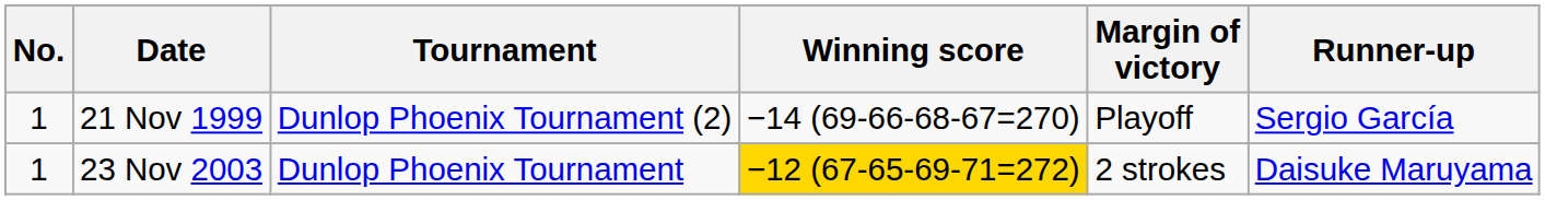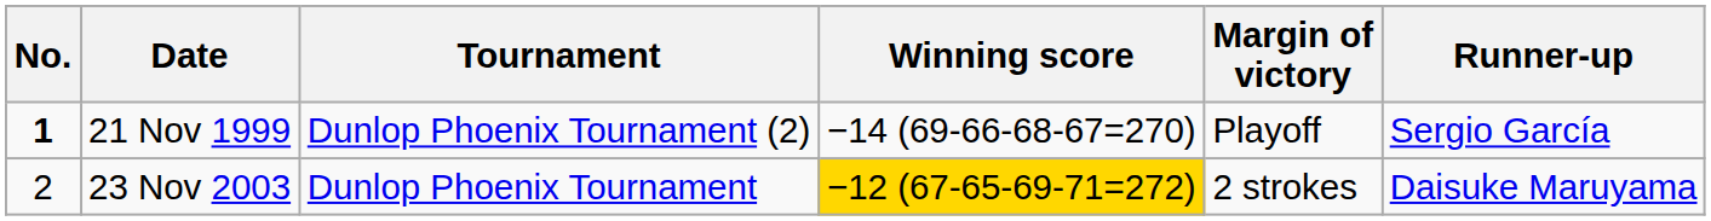21 Nov 1999 | No.: normal -> bold
23 Nov 2003 | No.: 1 -> 2
